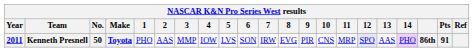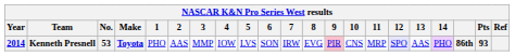Kenneth Presnell | Year: 2011 -> 2014
Kenneth Presnell | No.: 50 -> 53
Kenneth Presnell | 9: no background -> pink background
Kenneth Presnell | Pts: 91 -> 93
